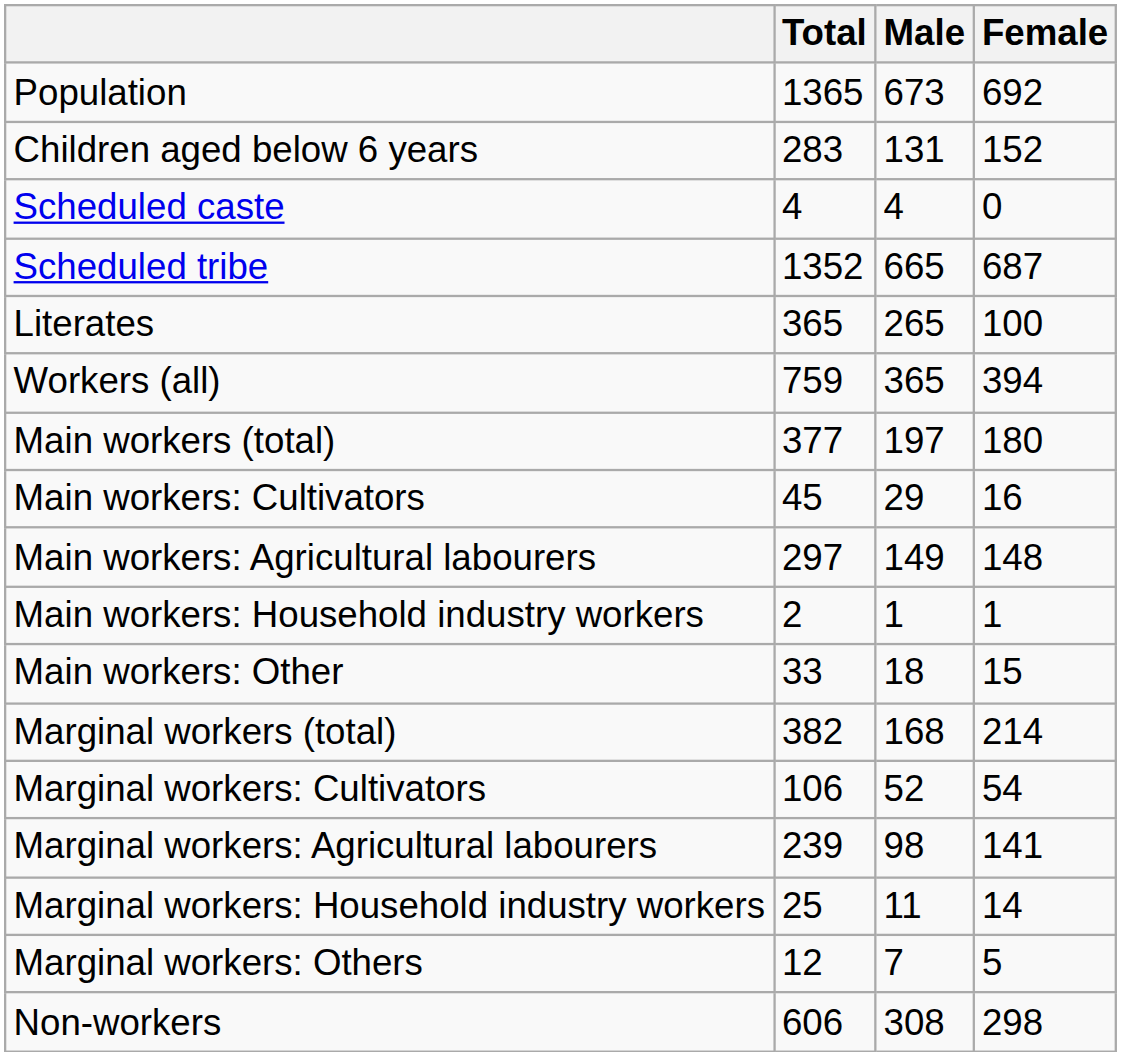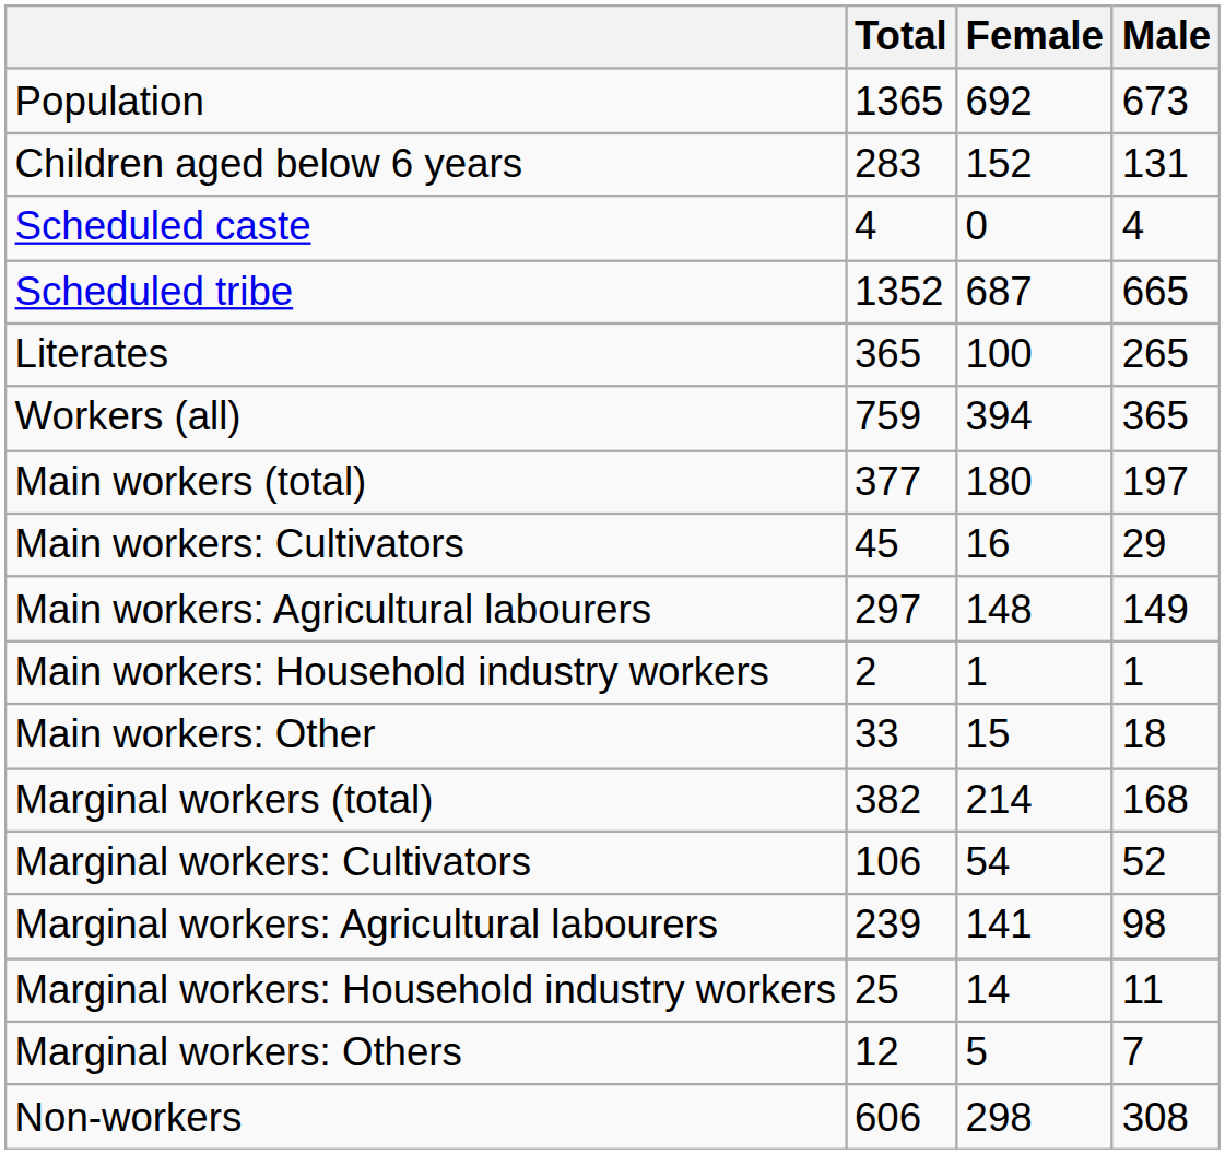columns swapped: Male <-> Female
